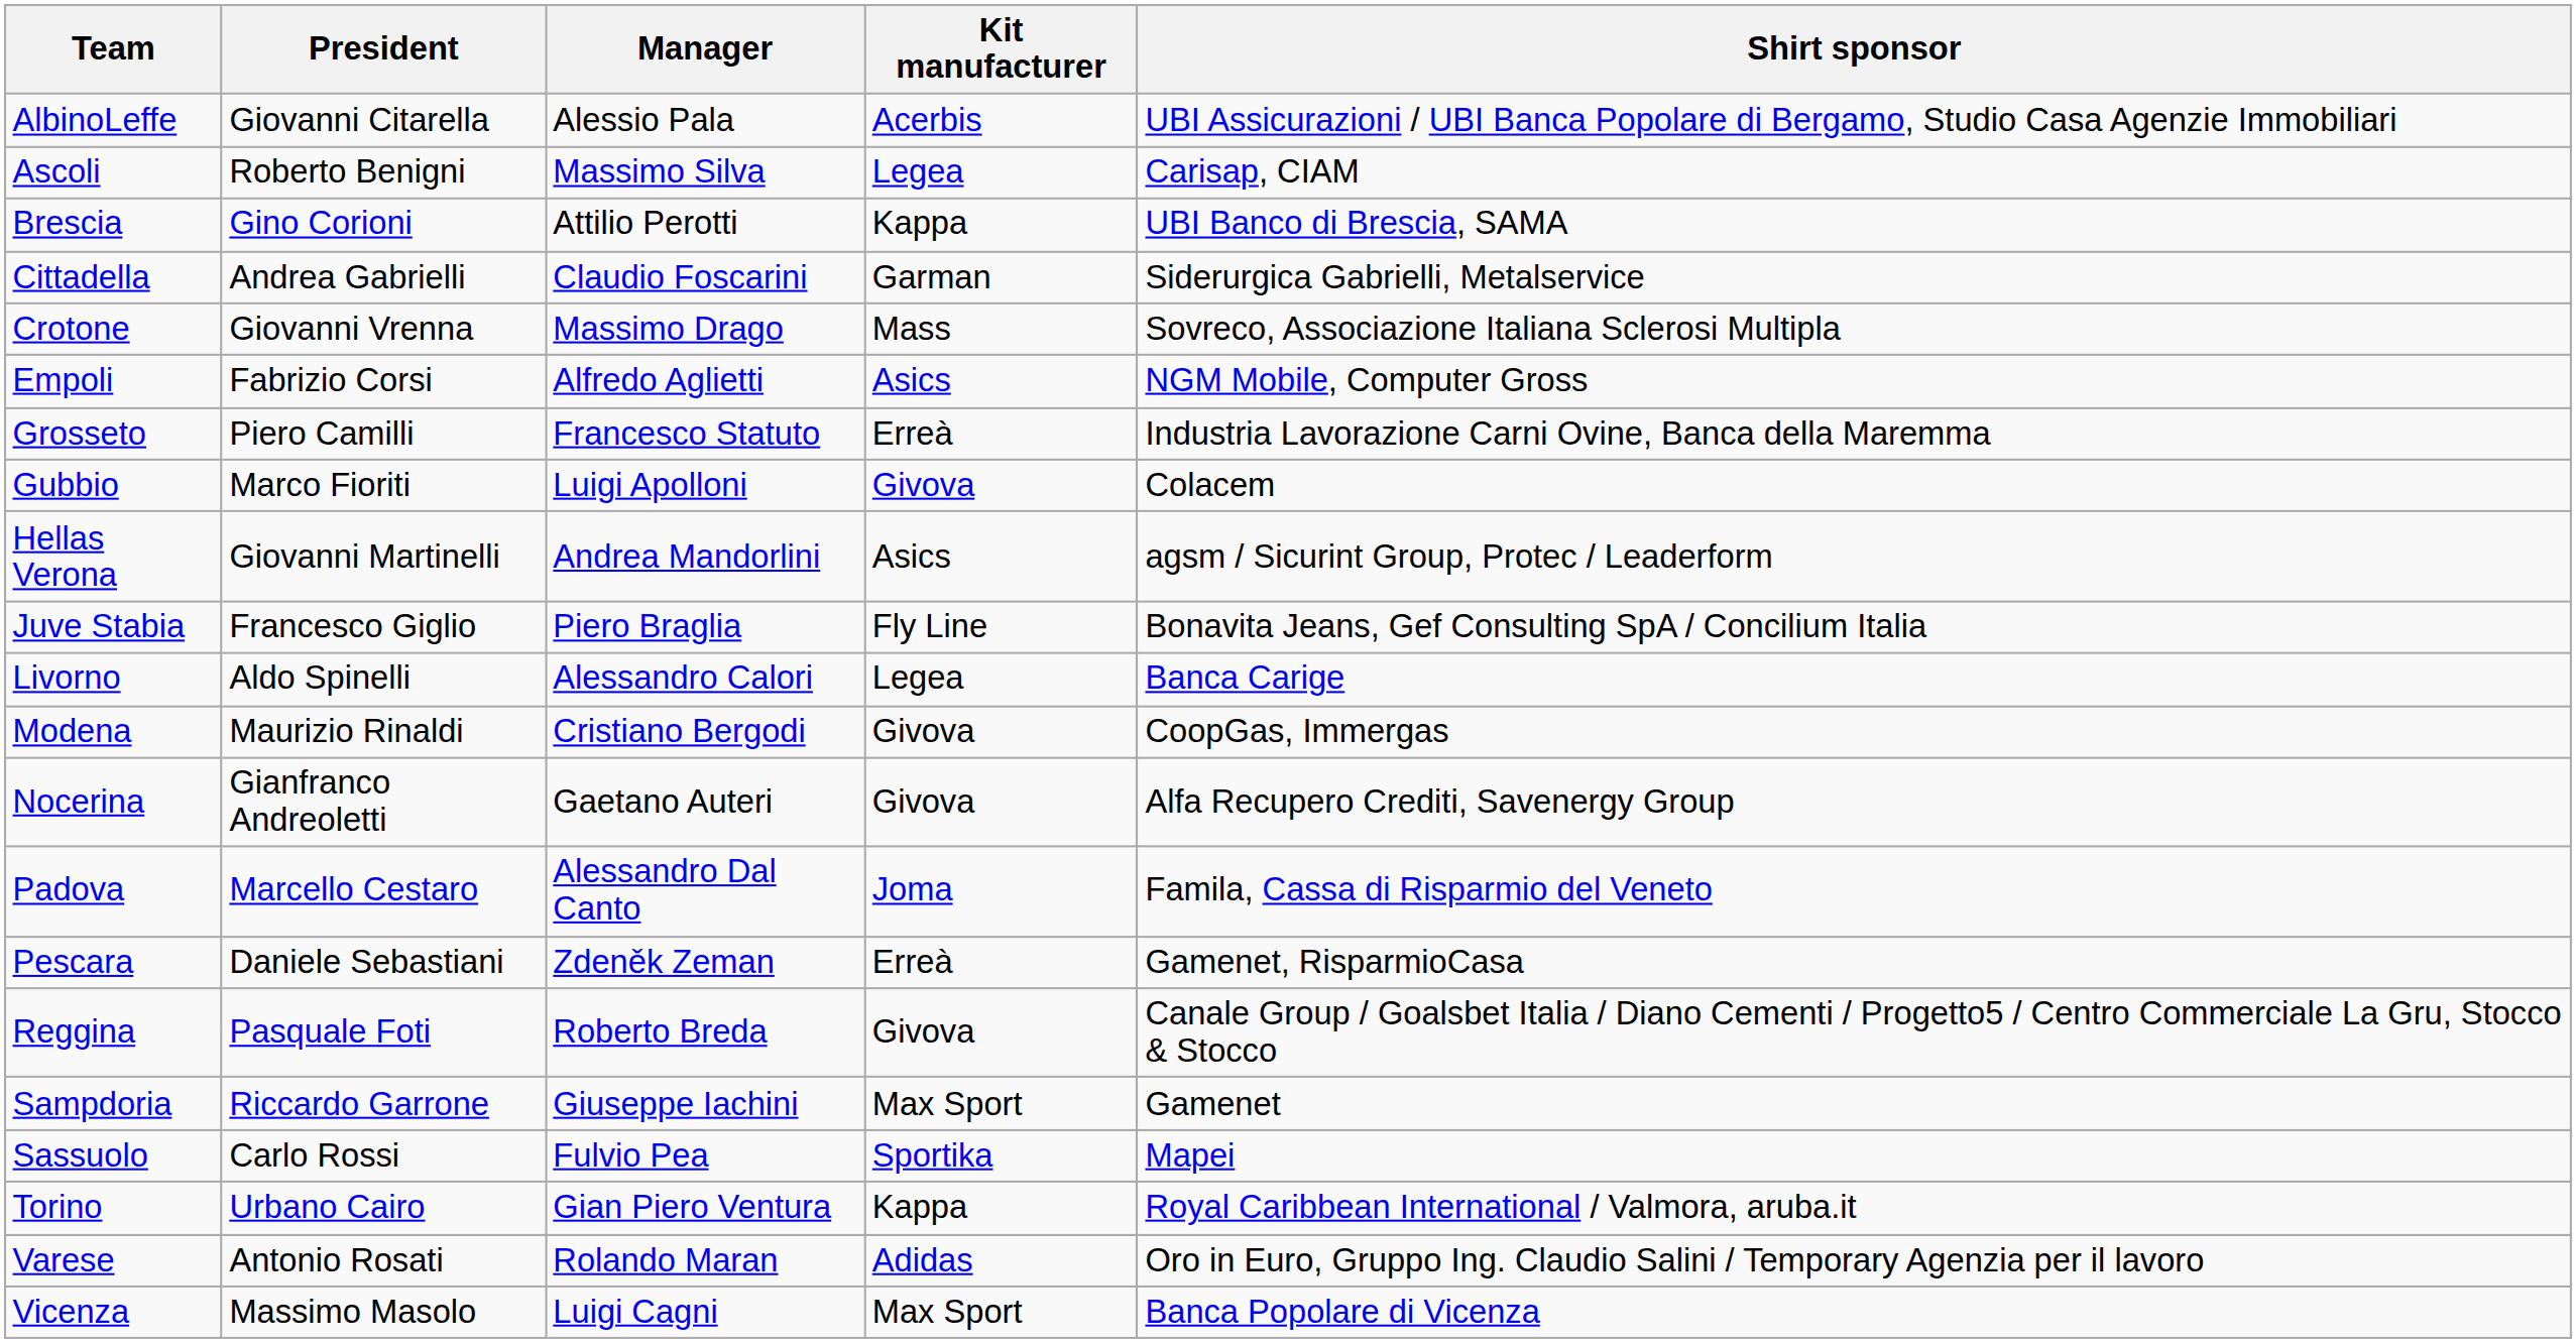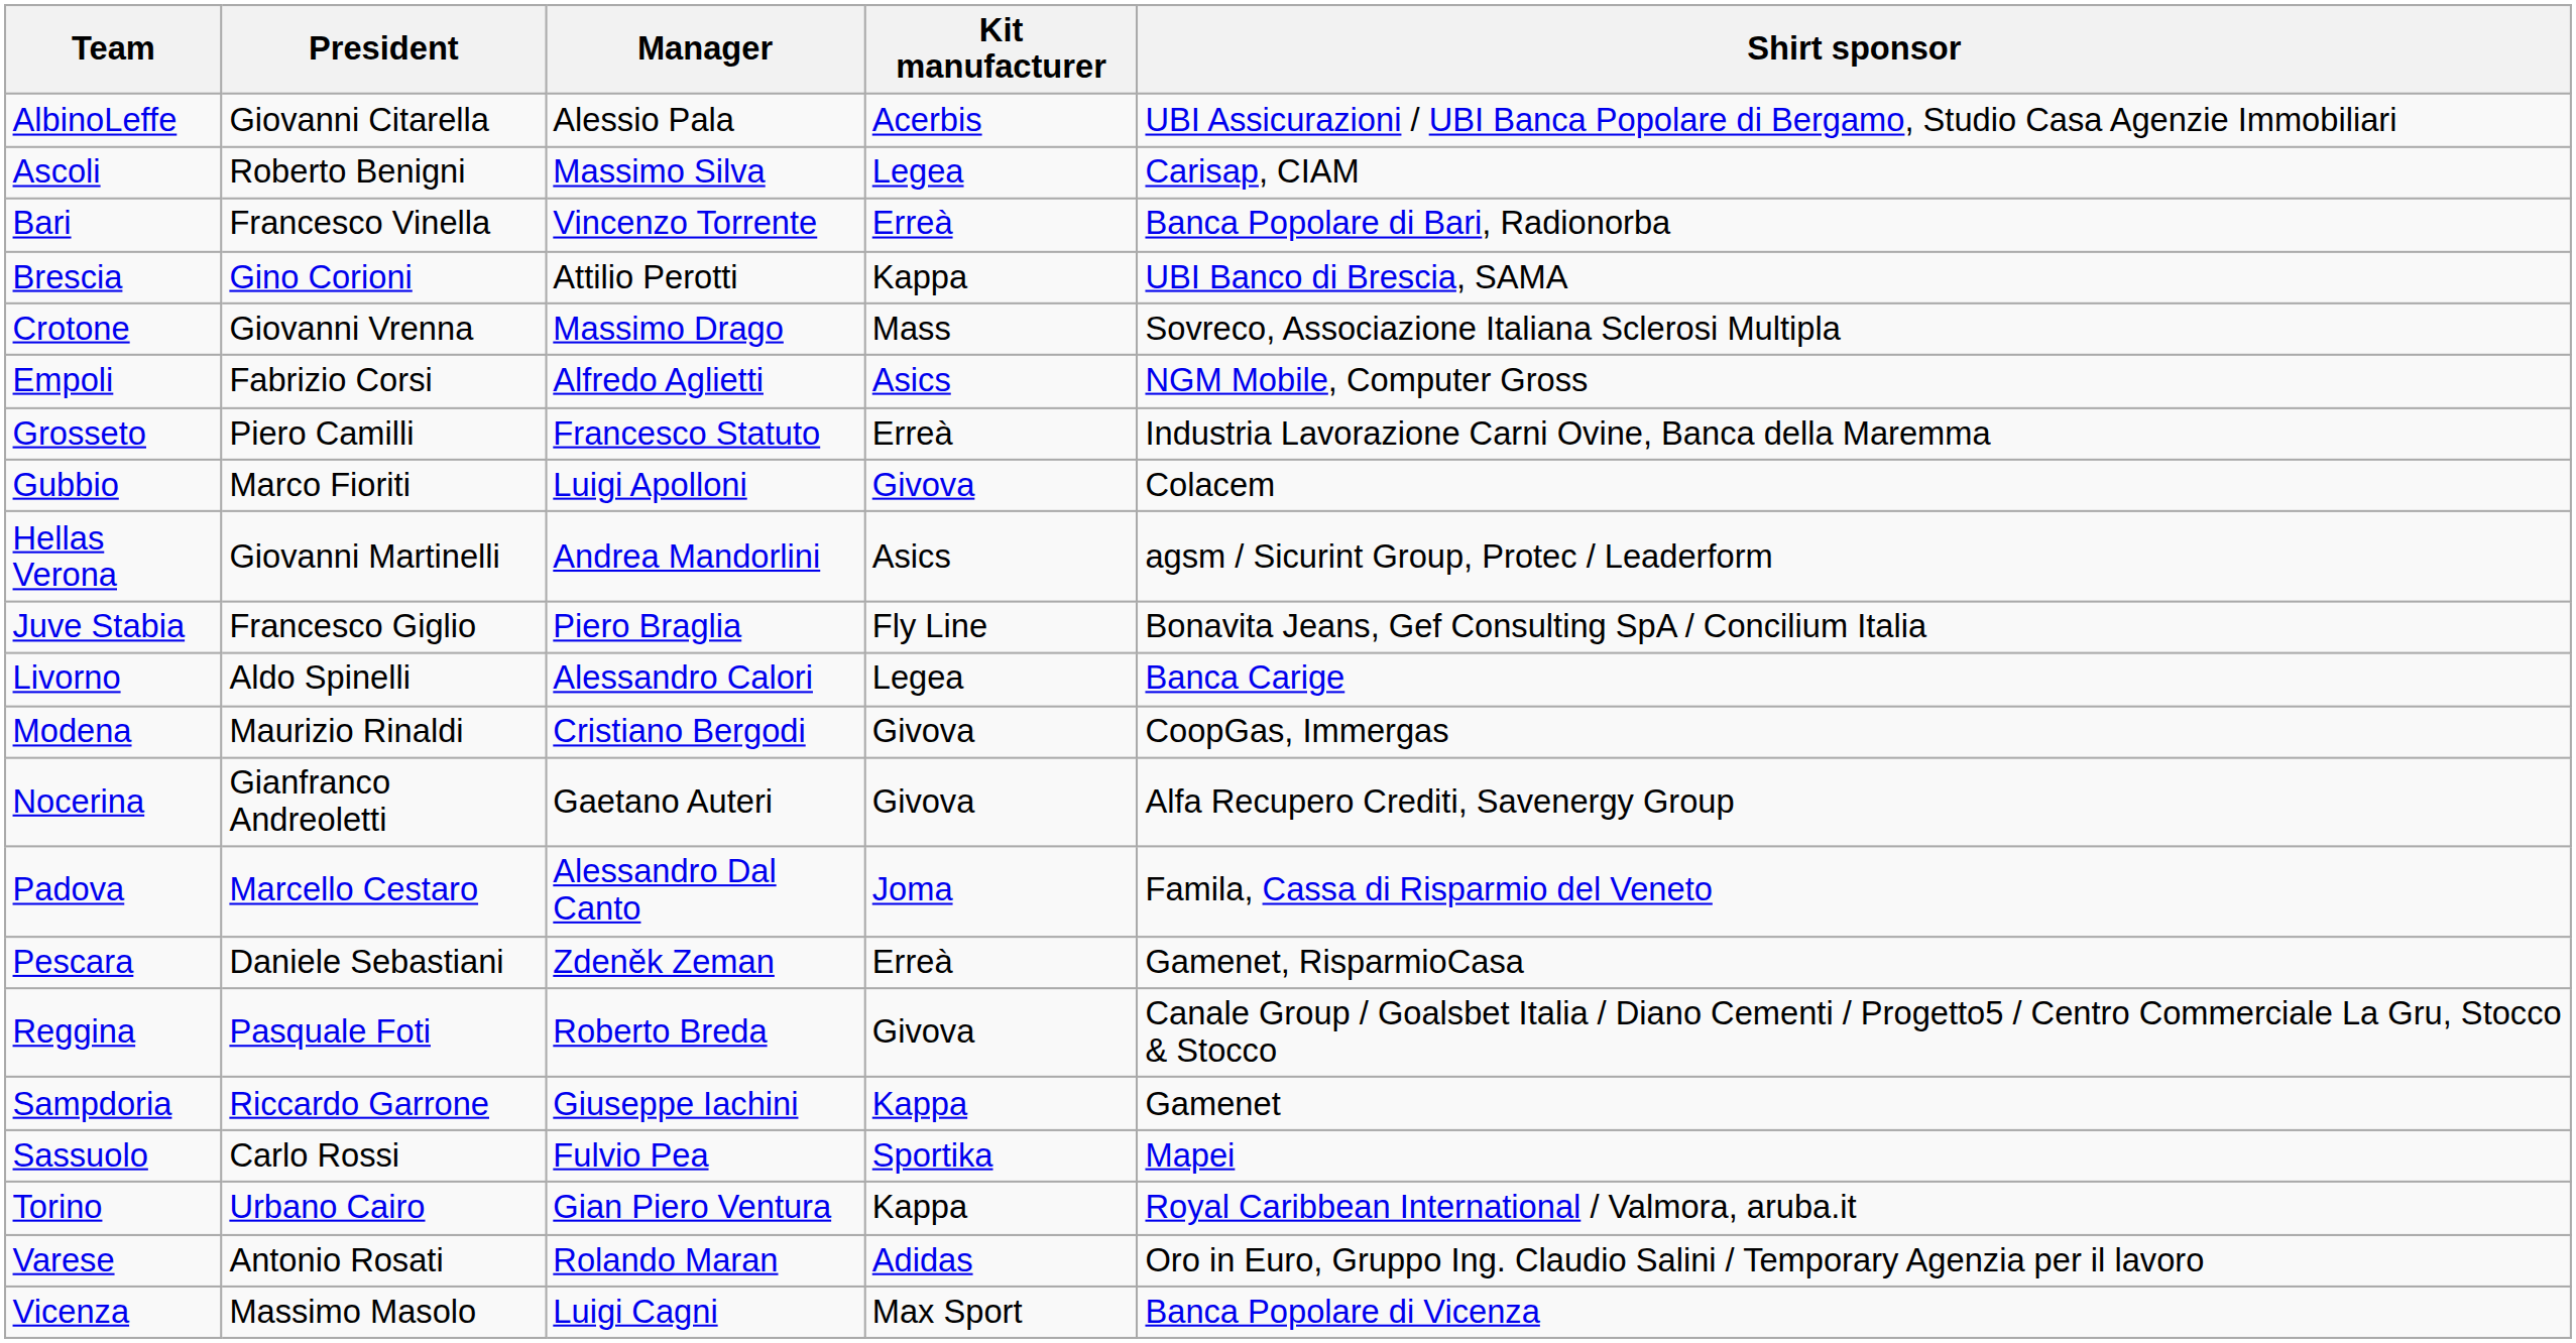+ row: Bari | Francesco Vinella | Vincenzo Torrente | Erreà | Banca Popolare di Bari, Radionorba
- row: Cittadella | Andrea Gabrielli | Claudio Foscarini | Garman | Siderurgica Gabrielli, Metalservice
Sampdoria | Kit manufacturer: Max Sport -> Kappa
